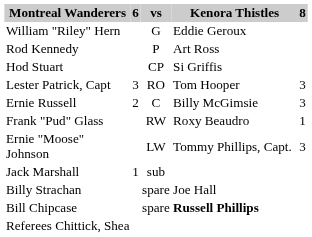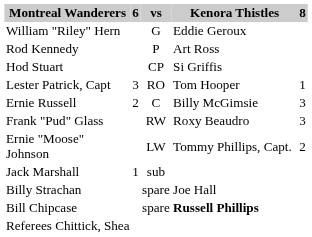Lester Patrick, Capt | 8: 3 -> 1
Frank "Pud" Glass | 8: 1 -> 3
Ernie "Moose" Johnson | 8: 3 -> 2
